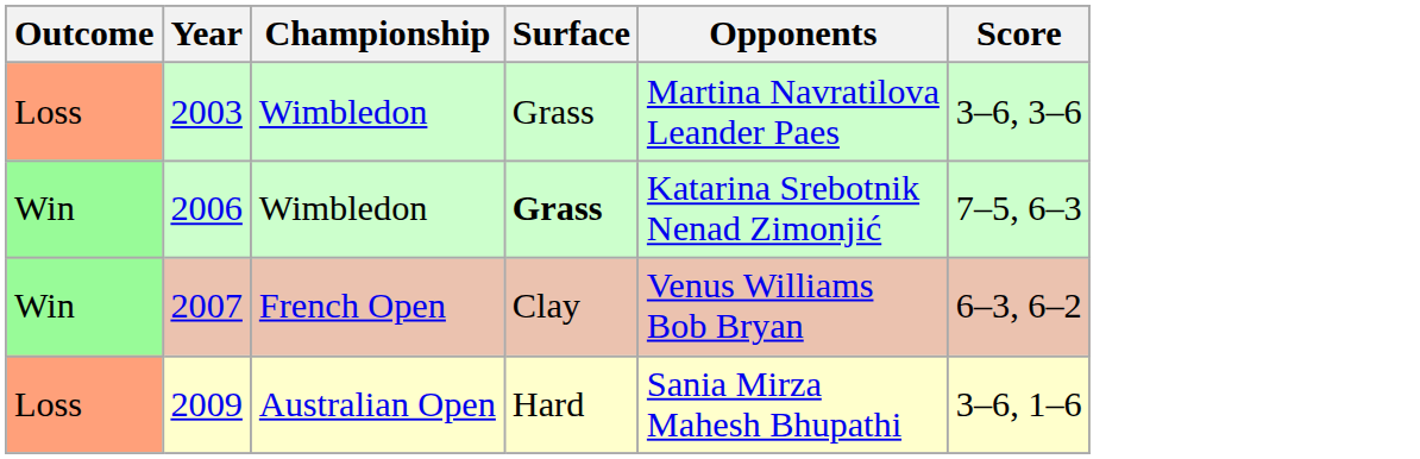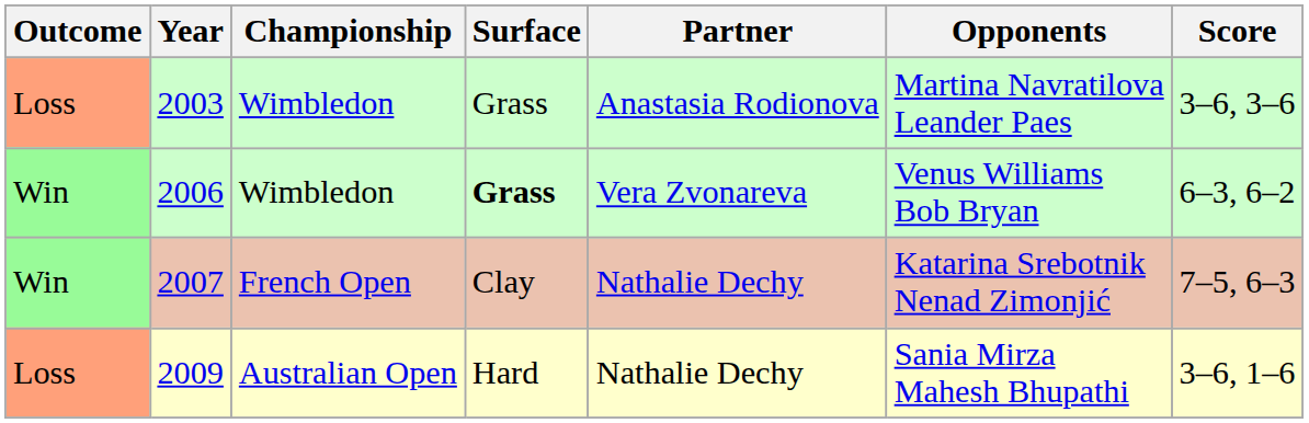+ column: Partner | Anastasia Rodionova | Vera Zvonareva | Nathalie Dechy | Nathalie Dechy
2006 | Opponents: Katarina Srebotnik Nenad Zimonjić -> Venus Williams Bob Bryan
2006 | Score: 7–5, 6–3 -> 6–3, 6–2
2007 | Opponents: Venus Williams Bob Bryan -> Katarina Srebotnik Nenad Zimonjić
2007 | Score: 6–3, 6–2 -> 7–5, 6–3
